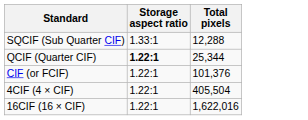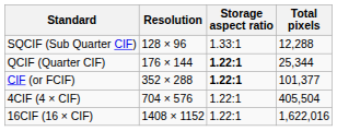+ column: Resolution | 128 × 96 | 176 × 144 | 352 × 288 | 704 × 576 | 1408 × 1152
CIF (or FCIF) | Storage aspect ratio: normal -> bold
CIF (or FCIF) | Total pixels: 101,376 -> 101,377
